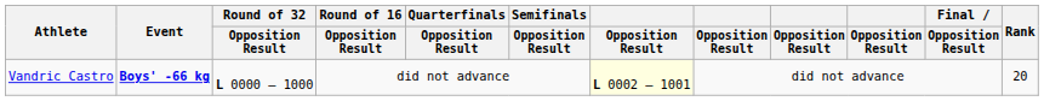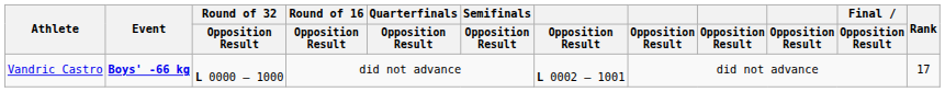Vandric Castro | column 7: lightyellow background -> no background
Vandric Castro | Rank: 20 -> 17
